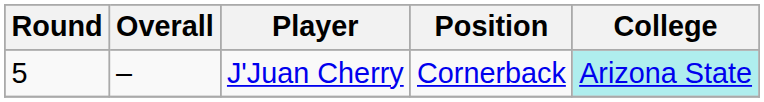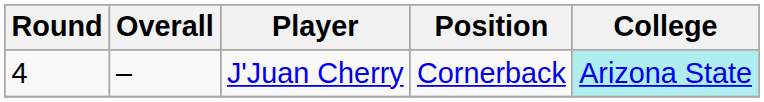J'Juan Cherry | Round: 5 -> 4
